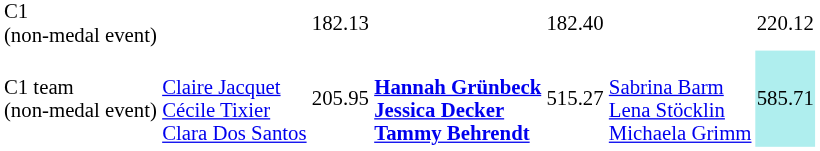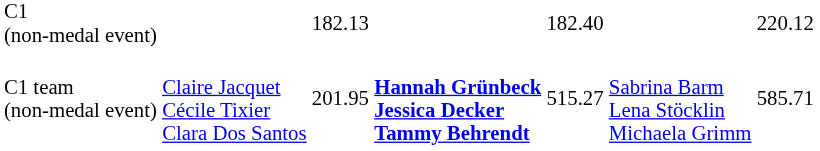C1 team (non-medal event) | column 3: 205.95 -> 201.95
C1 team (non-medal event) | column 7: paleturquoise background -> no background
